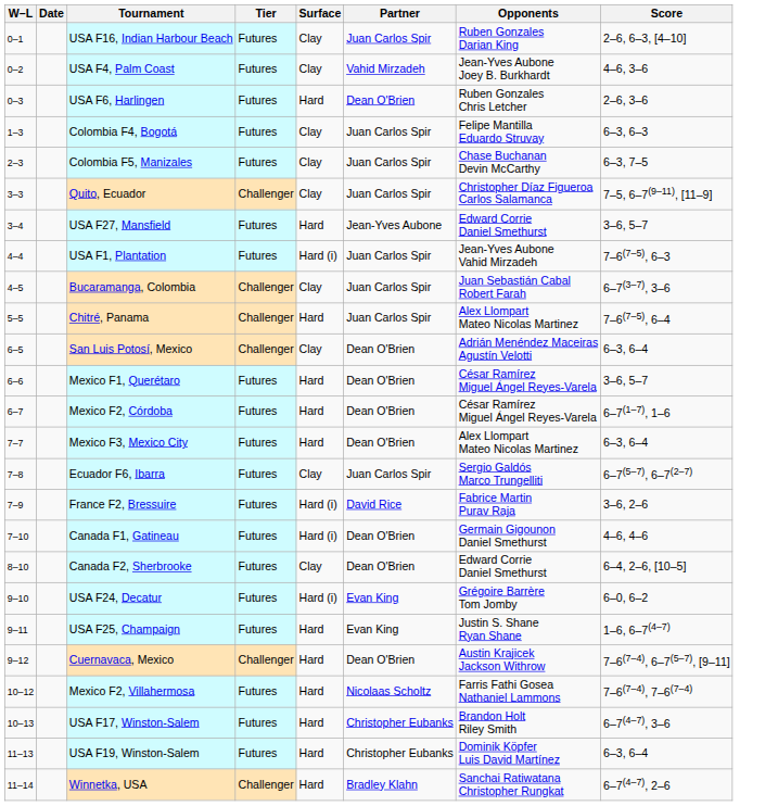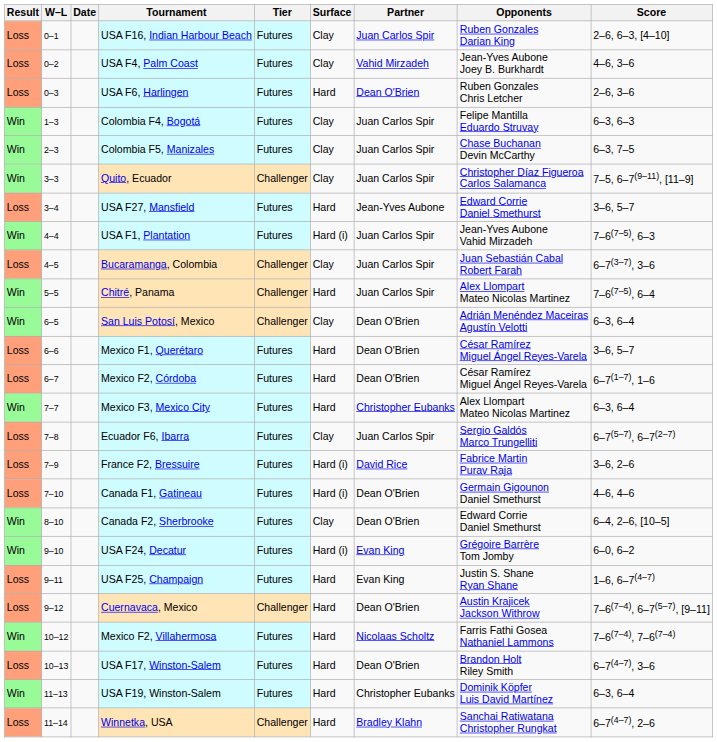+ column: Result | Loss | Loss | Loss | Win | Win | Win | Loss | Win | Loss | Win | Win | Loss | Loss | Win | Loss | Loss | Loss | Win | Win | Loss | Loss | Win | Loss | Win | Loss
Mexico F3, Mexico City | Partner: Dean O'Brien -> Christopher Eubanks
USA F17, Winston-Salem | Partner: Christopher Eubanks -> Dean O'Brien
